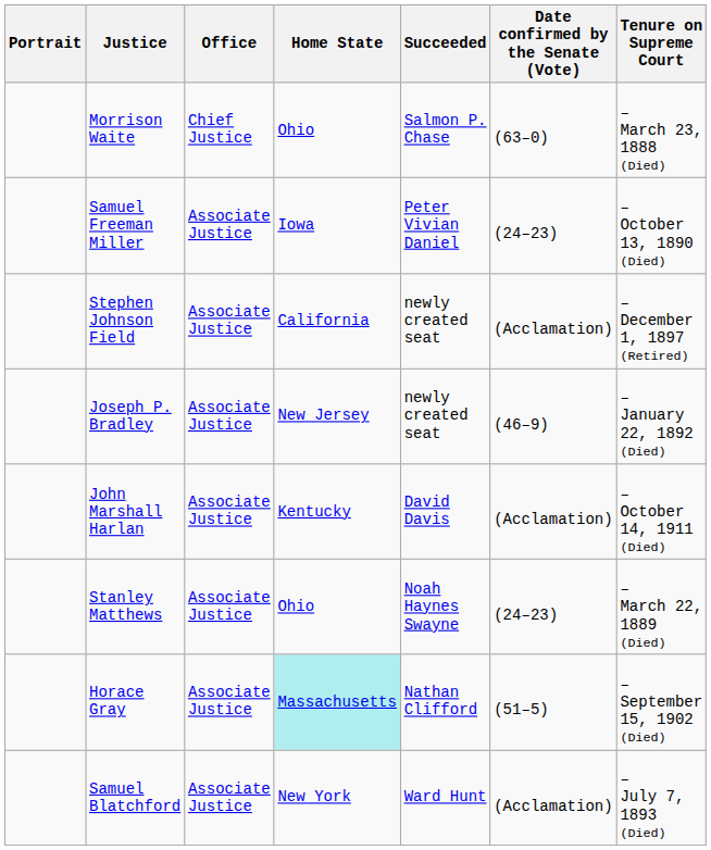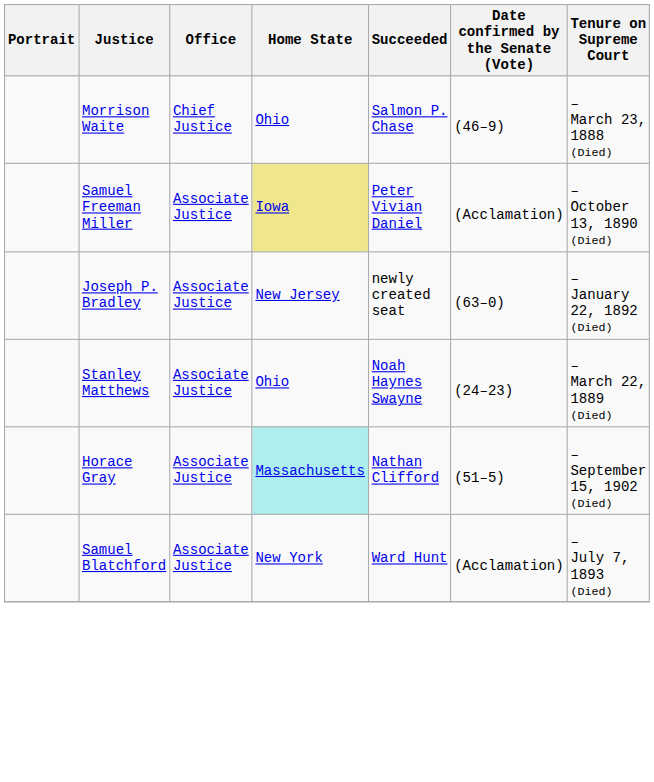Morrison Waite | Date confirmed by the Senate (Vote): (63–0) -> (46–9)
Samuel Freeman Miller | Home State: no background -> khaki background
Samuel Freeman Miller | Date confirmed by the Senate (Vote): (24–23) -> (Acclamation)
- row: Stephen Johnson Field | Associate Justice | California | newly created seat | (Acclamation) | – December 1, 1897 (Retired)
Joseph P. Bradley | Date confirmed by the Senate (Vote): (46–9) -> (63–0)
- row: John Marshall Harlan | Associate Justice | Kentucky | David Davis | (Acclamation) | – October 14, 1911 (Died)
